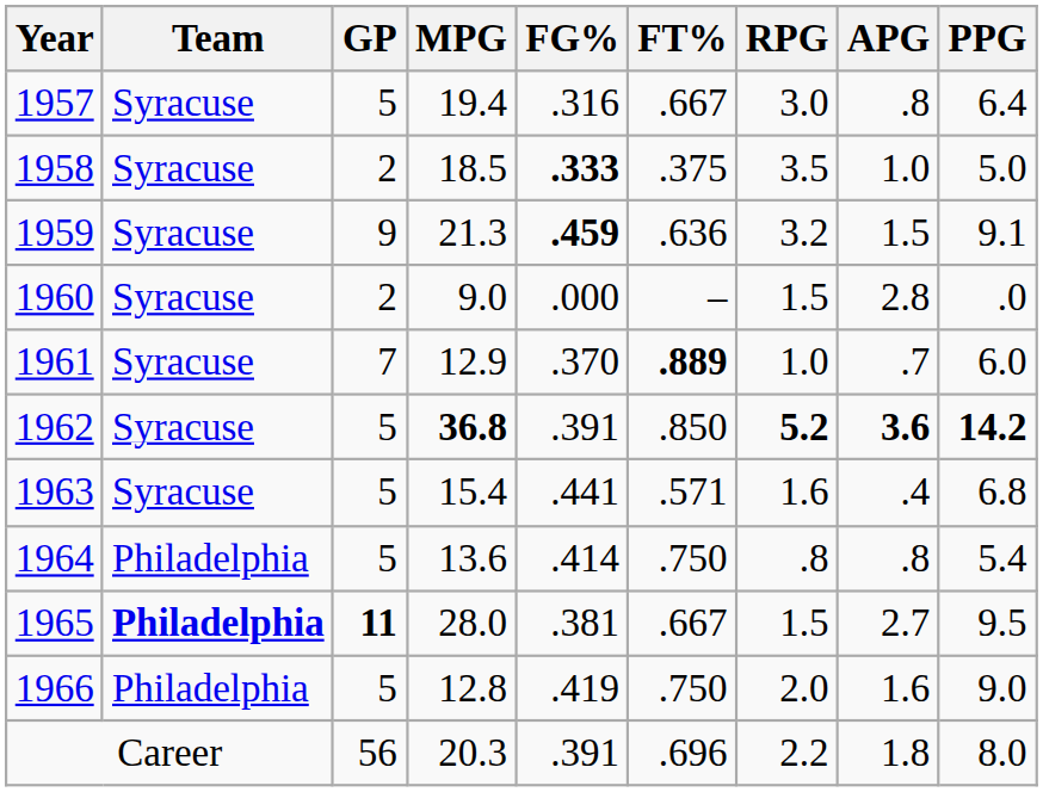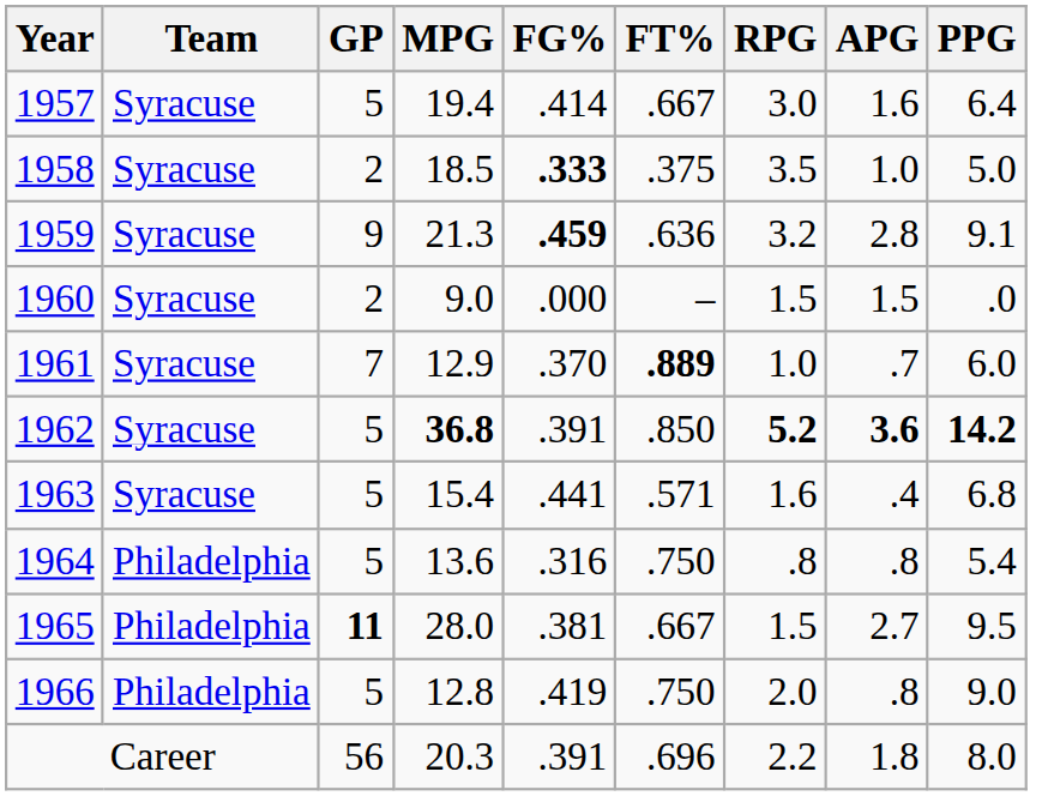1957 | FG%: .316 -> .414
1957 | APG: .8 -> 1.6
1959 | APG: 1.5 -> 2.8
1960 | APG: 2.8 -> 1.5
1964 | FG%: .414 -> .316
1965 | Team: bold -> normal
1966 | APG: 1.6 -> .8
